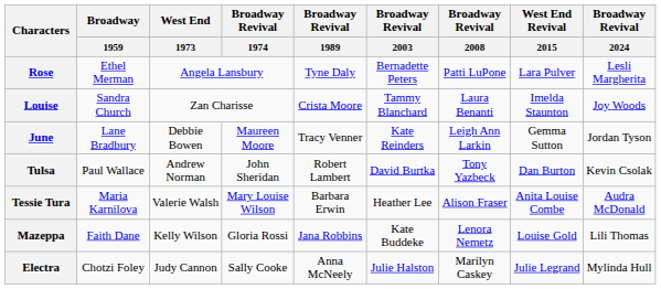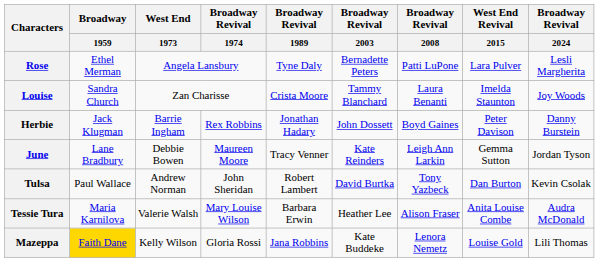+ row: Herbie | Jack Klugman | Barrie Ingham | Rex Robbins | Jonathan Hadary | John Dossett | Boyd Gaines | Peter Davison | Danny Burstein
Mazeppa | Broadway / 1959: no background -> gold background
- row: Electra | Chotzi Foley | Judy Cannon | Sally Cooke | Anna McNeely | Julie Halston | Marilyn Caskey | Julie Legrand | Mylinda Hull
